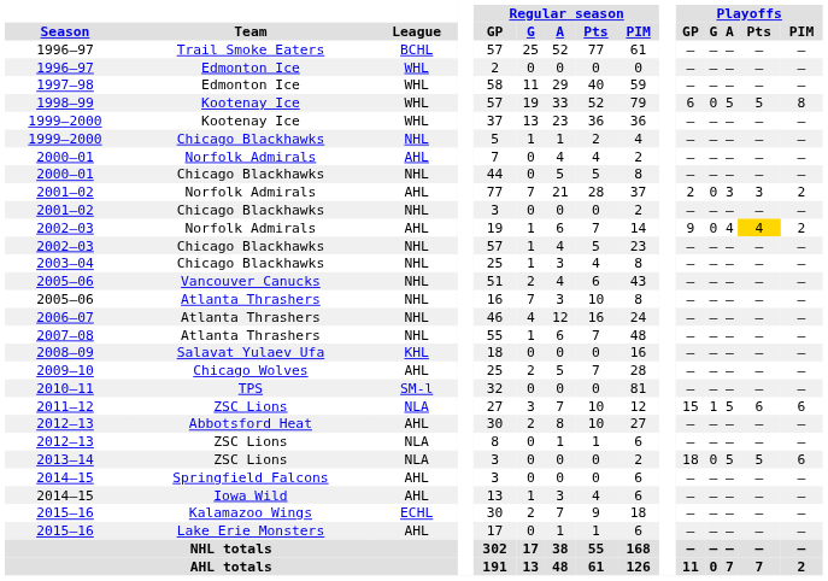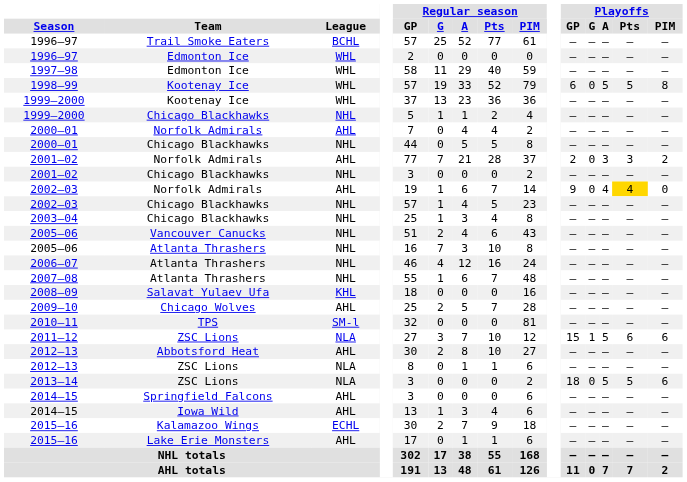2002–03 / Norfolk Admirals | Playoffs / PIM: 2 -> 0
